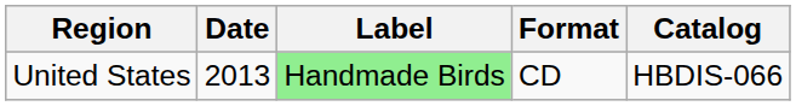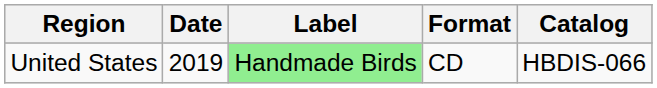United States | Date: 2013 -> 2019
